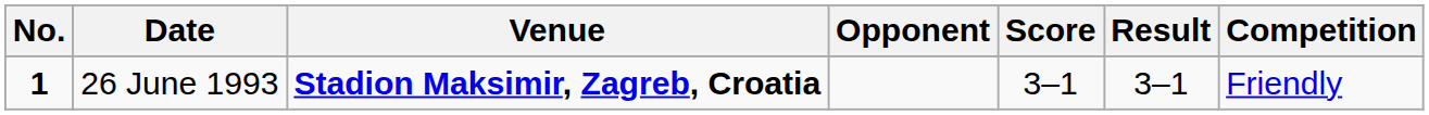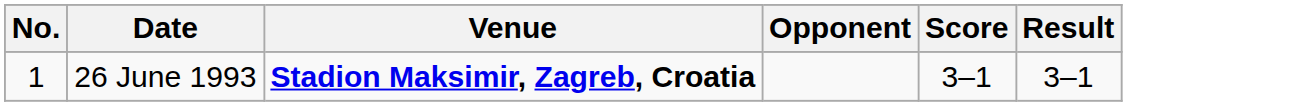- column: Competition | Friendly
26 June 1993 | No.: bold -> normal
